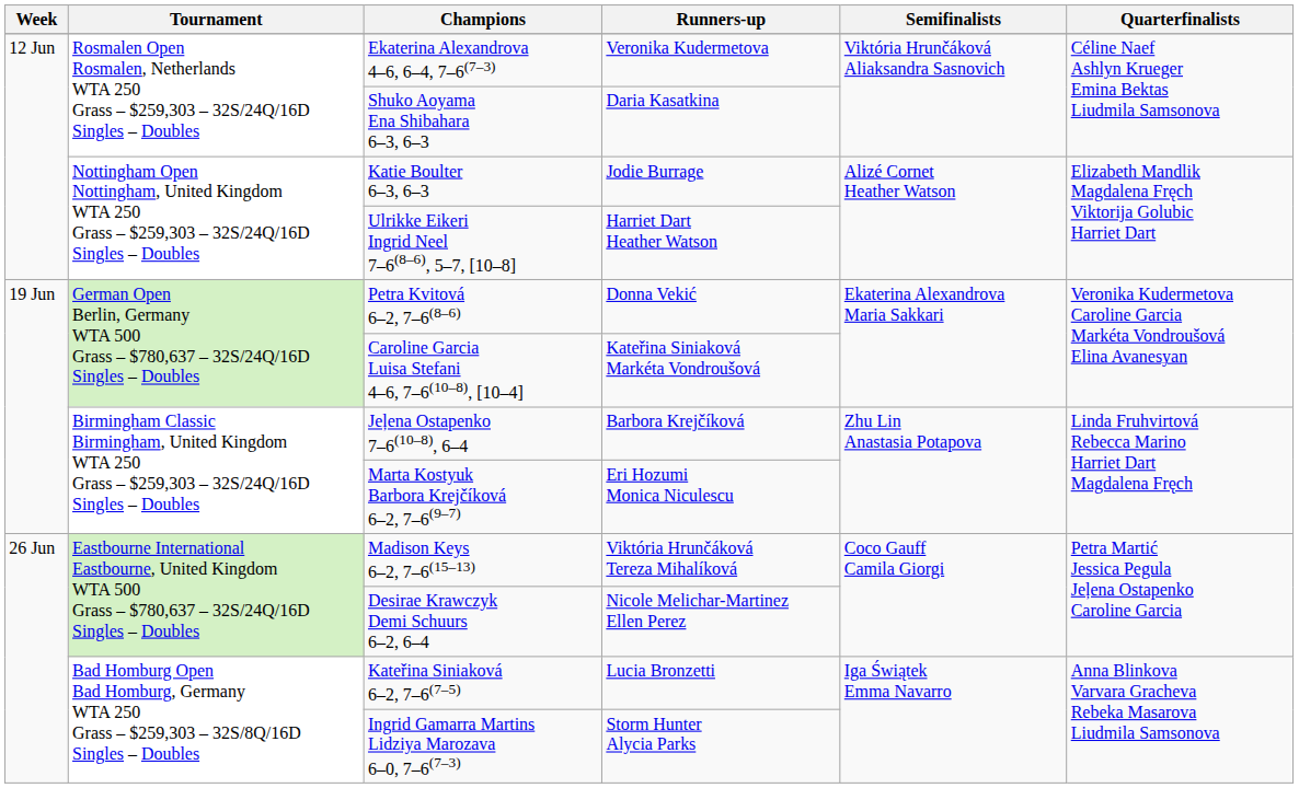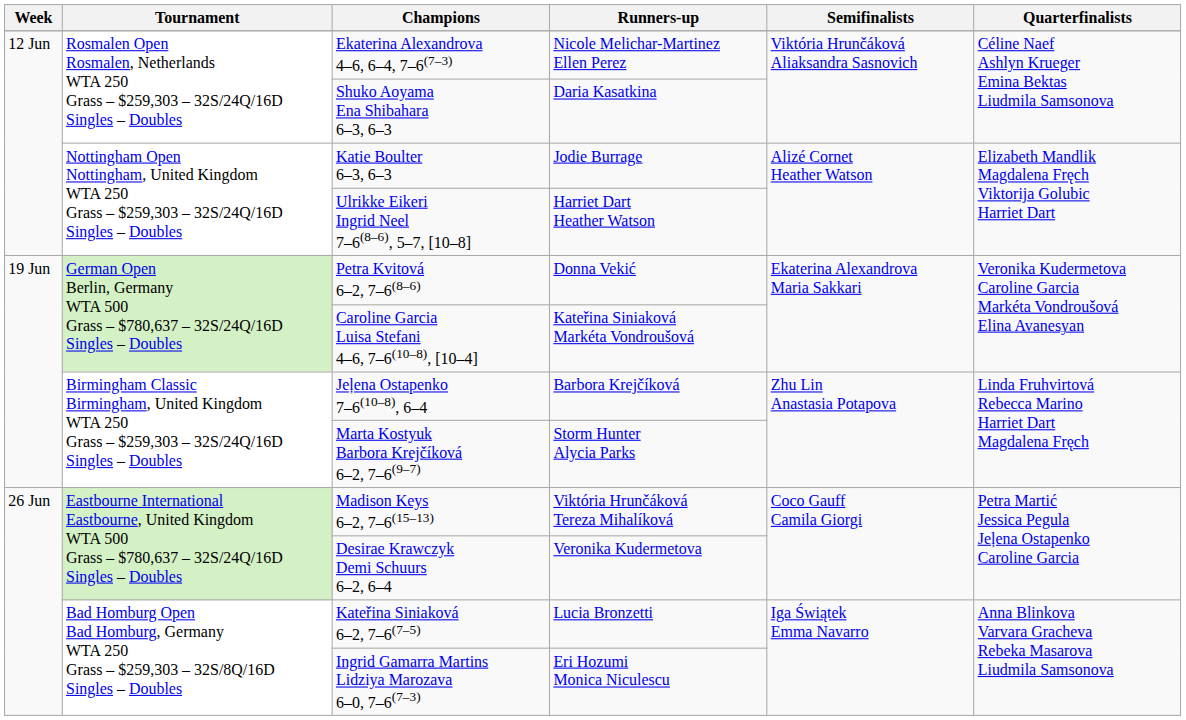Ekaterina Alexandrova 4–6, 6–4, 7–6(7–3) | Runners-up: Veronika Kudermetova -> Nicole Melichar-Martinez Ellen Perez
Marta Kostyuk Barbora Krejčíková 6–2, 7–6(9–7) | Runners-up: Eri Hozumi Monica Niculescu -> Storm Hunter Alycia Parks
Desirae Krawczyk Demi Schuurs 6–2, 6–4 | Runners-up: Nicole Melichar-Martinez Ellen Perez -> Veronika Kudermetova
Ingrid Gamarra Martins Lidziya Marozava 6–0, 7–6(7–3) | Runners-up: Storm Hunter Alycia Parks -> Eri Hozumi Monica Niculescu
